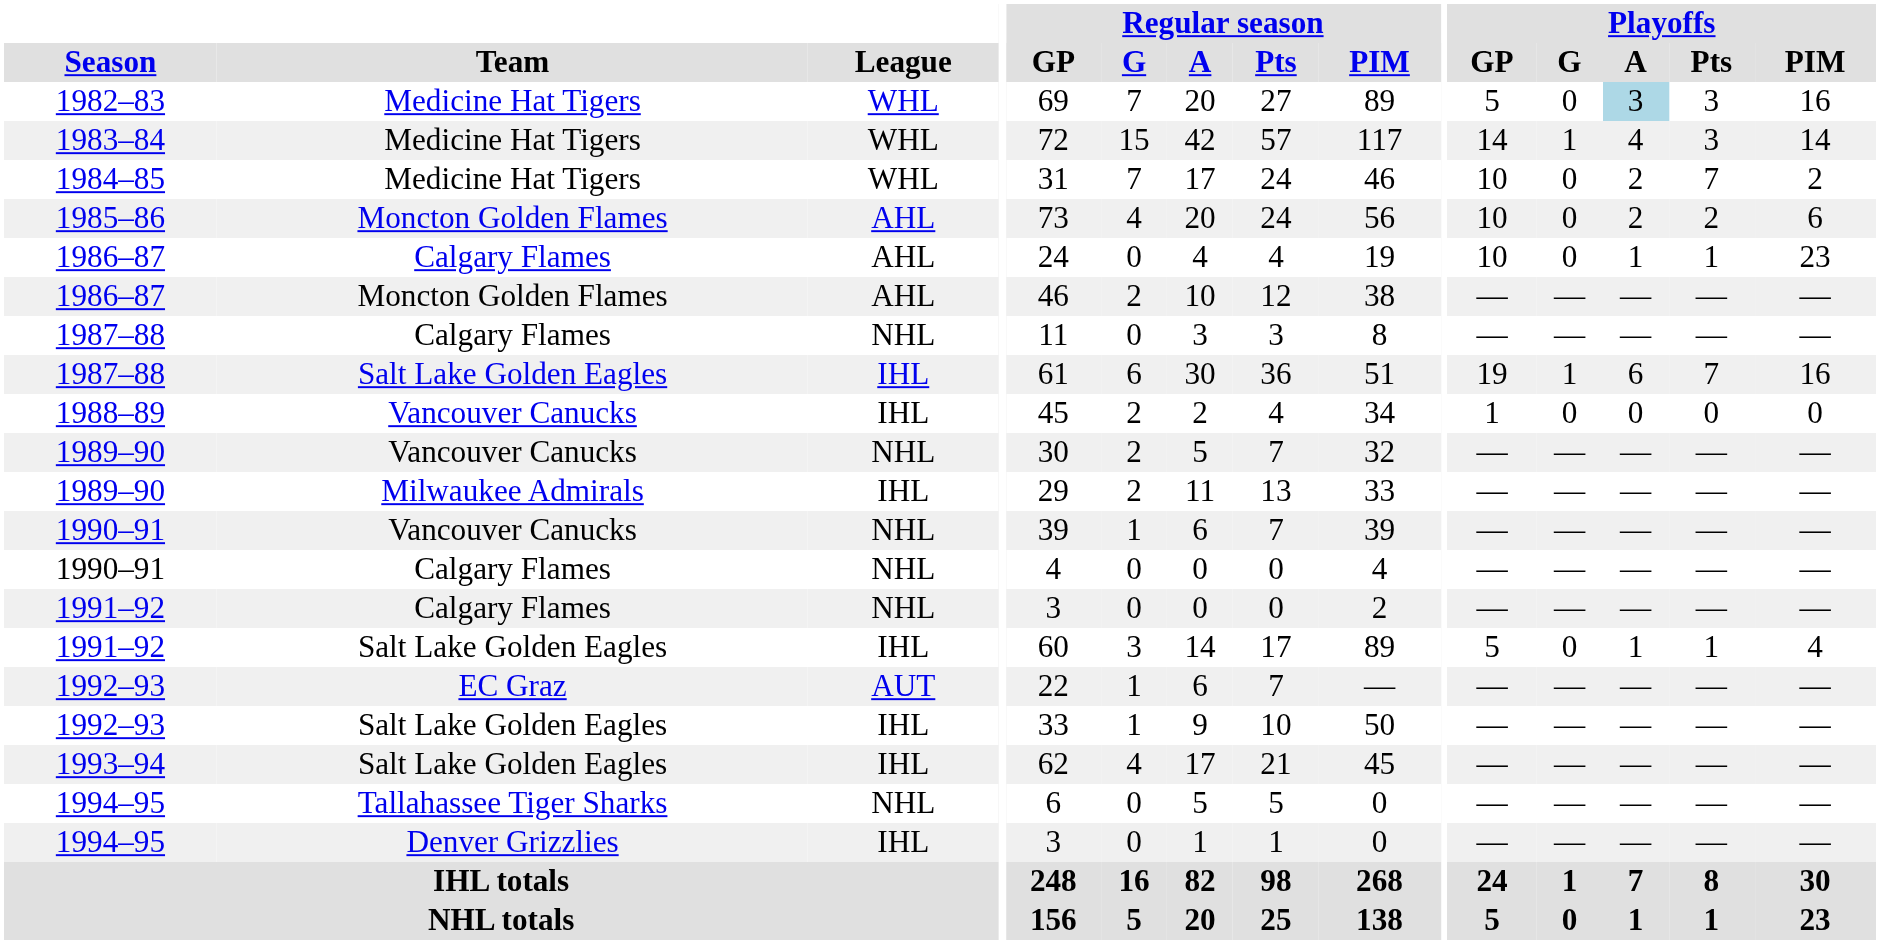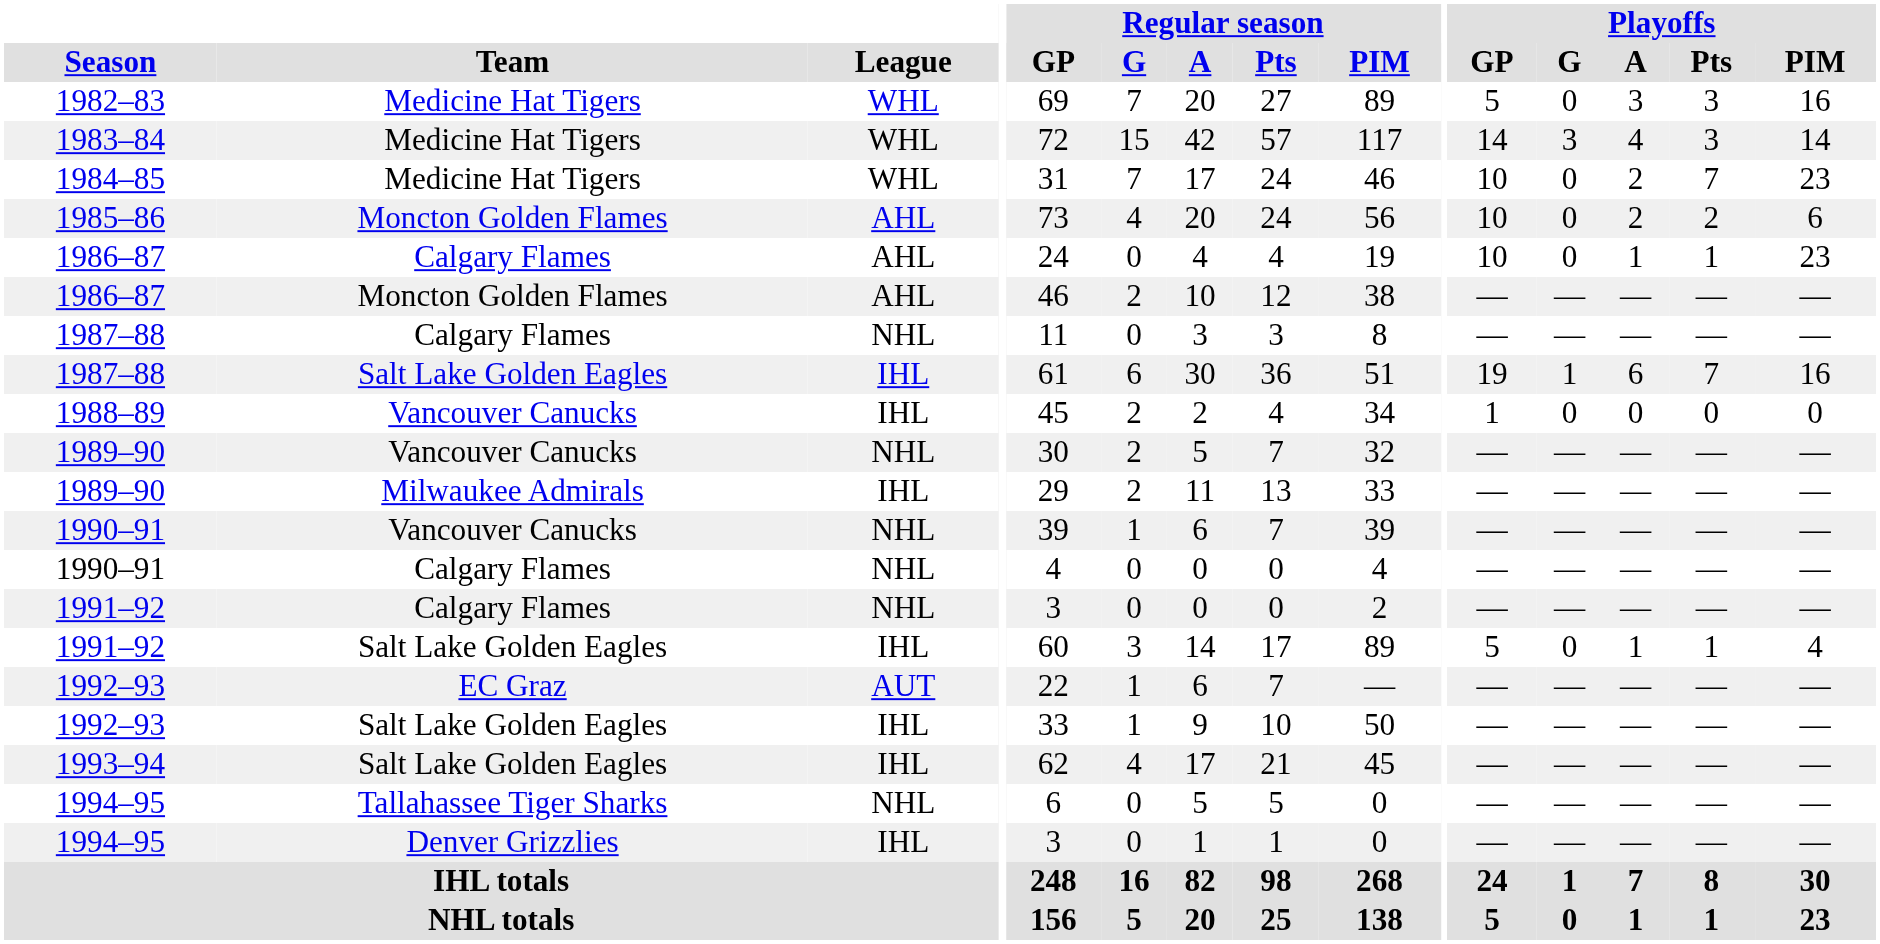1982–83 | Playoffs / A: lightblue background -> no background
1983–84 | Playoffs / G: 1 -> 3
1984–85 | Playoffs / PIM: 2 -> 23
